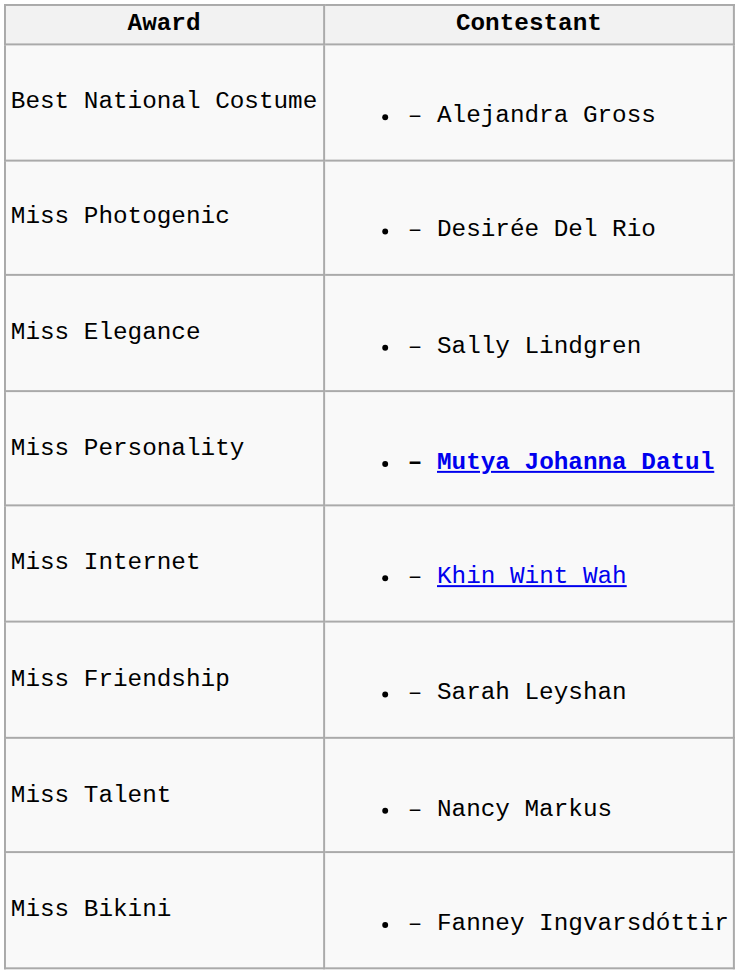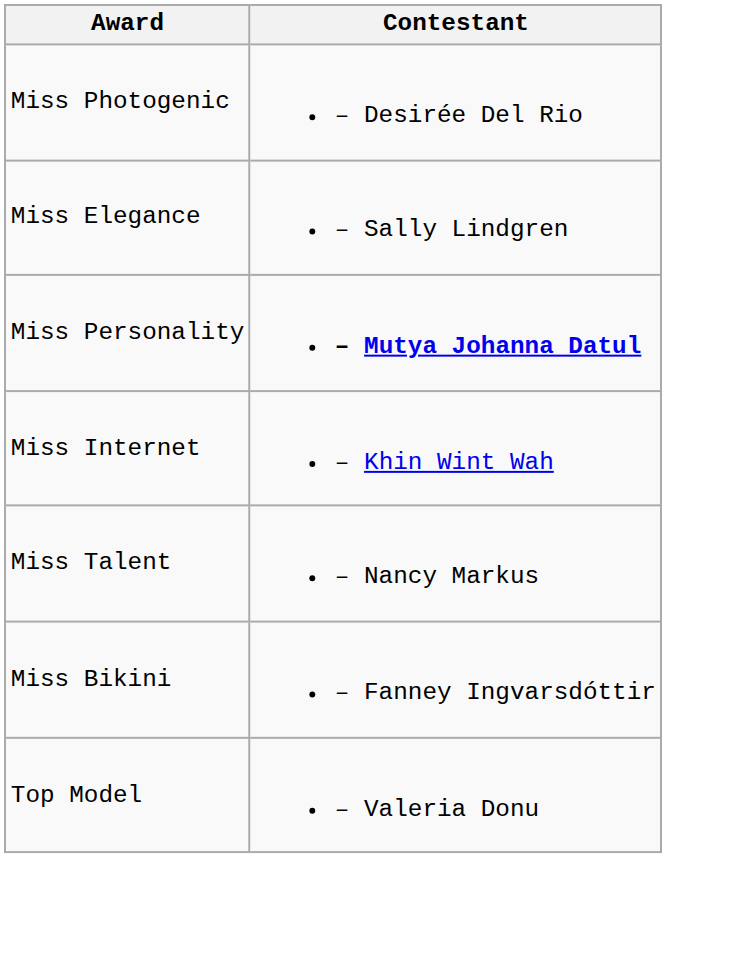- row: Best National Costume | – Alejandra Gross
- row: Miss Friendship | – Sarah Leyshan
+ row: Top Model | – Valeria Donu
